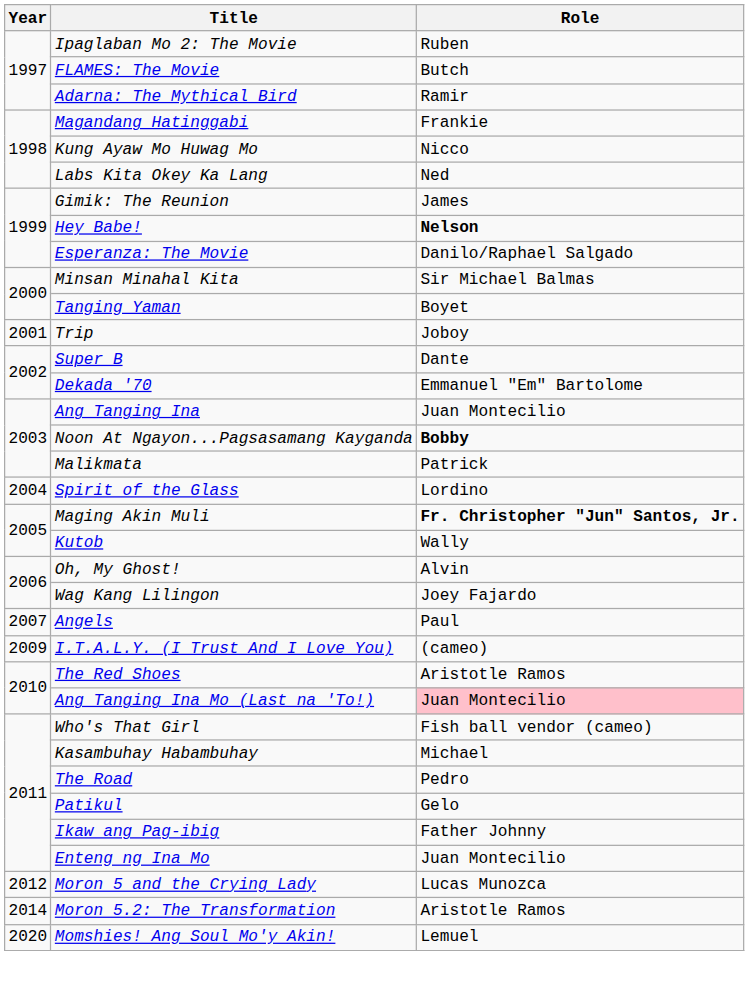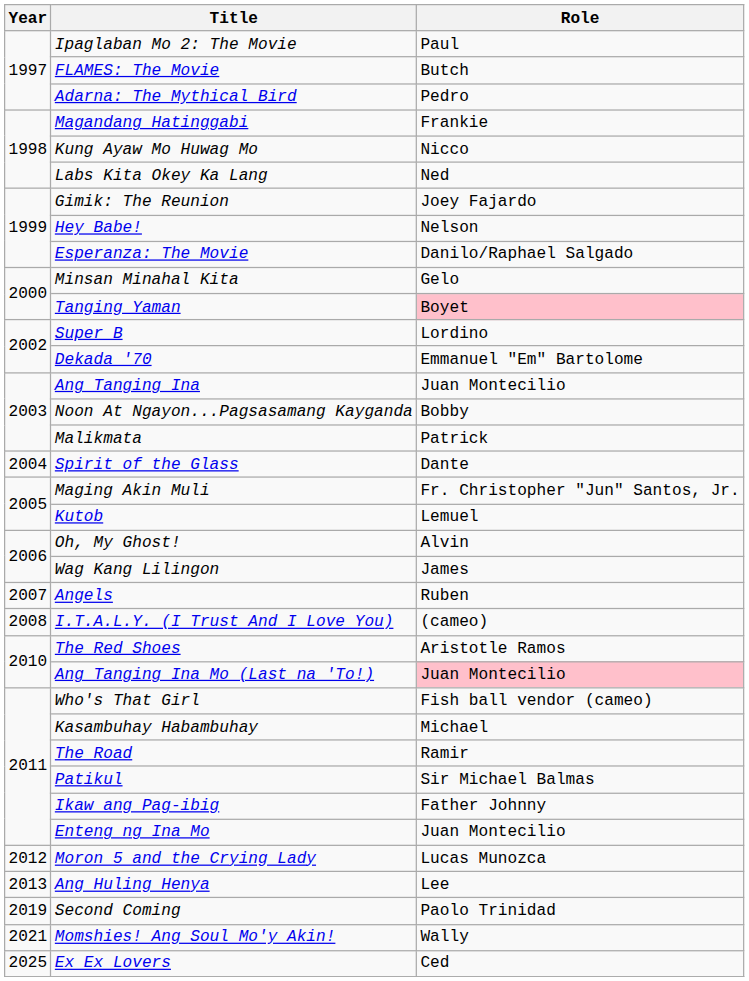Ipaglaban Mo 2: The Movie | Role: Ruben -> Paul
Adarna: The Mythical Bird | Role: Ramir -> Pedro
Gimik: The Reunion | Role: James -> Joey Fajardo
Hey Babe! | Role: bold -> normal
Minsan Minahal Kita | Role: Sir Michael Balmas -> Gelo
Tanging Yaman | Role: no background -> pink background
- row: 2001 | Trip | Joboy
Super B | Role: Dante -> Lordino
Noon At Ngayon...Pagsasamang Kayganda | Role: bold -> normal
Spirit of the Glass | Role: Lordino -> Dante
Maging Akin Muli | Role: bold -> normal
Kutob | Role: Wally -> Lemuel
Wag Kang Lilingon | Role: Joey Fajardo -> James
Angels | Role: Paul -> Ruben
I.T.A.L.Y. (I Trust And I Love You) | Year: 2009 -> 2008
The Road | Role: Pedro -> Ramir
Patikul | Role: Gelo -> Sir Michael Balmas
+ row: 2013 | Ang Huling Henya | Lee
- row: 2014 | Moron 5.2: The Transformation | Aristotle Ramos
+ row: 2019 | Second Coming | Paolo Trinidad
Momshies! Ang Soul Mo'y Akin! | Year: 2020 -> 2021
Momshies! Ang Soul Mo'y Akin! | Role: Lemuel -> Wally
+ row: 2025 | Ex Ex Lovers | Ced
